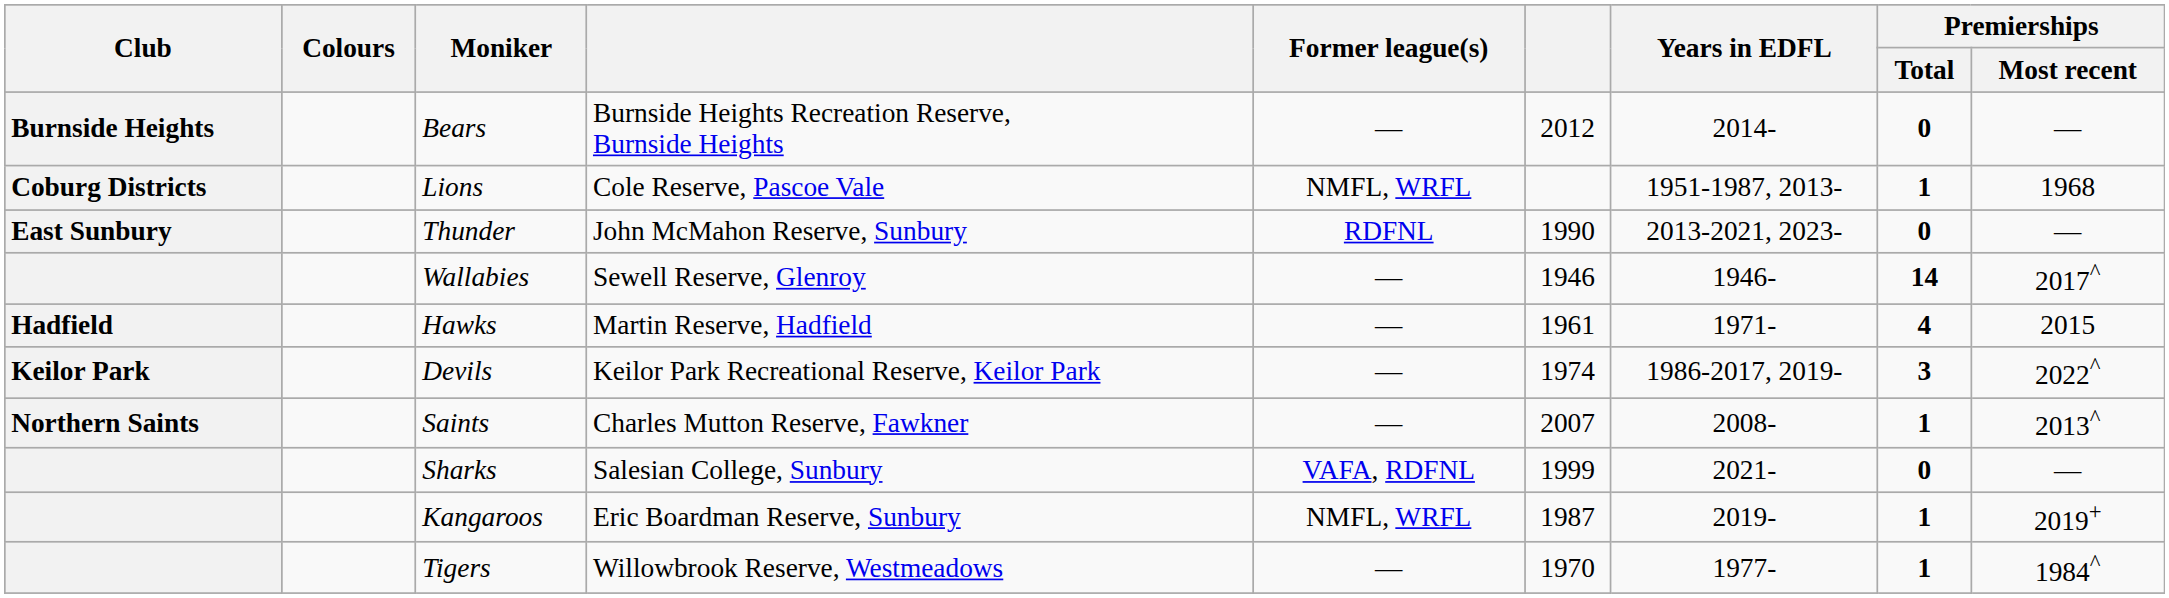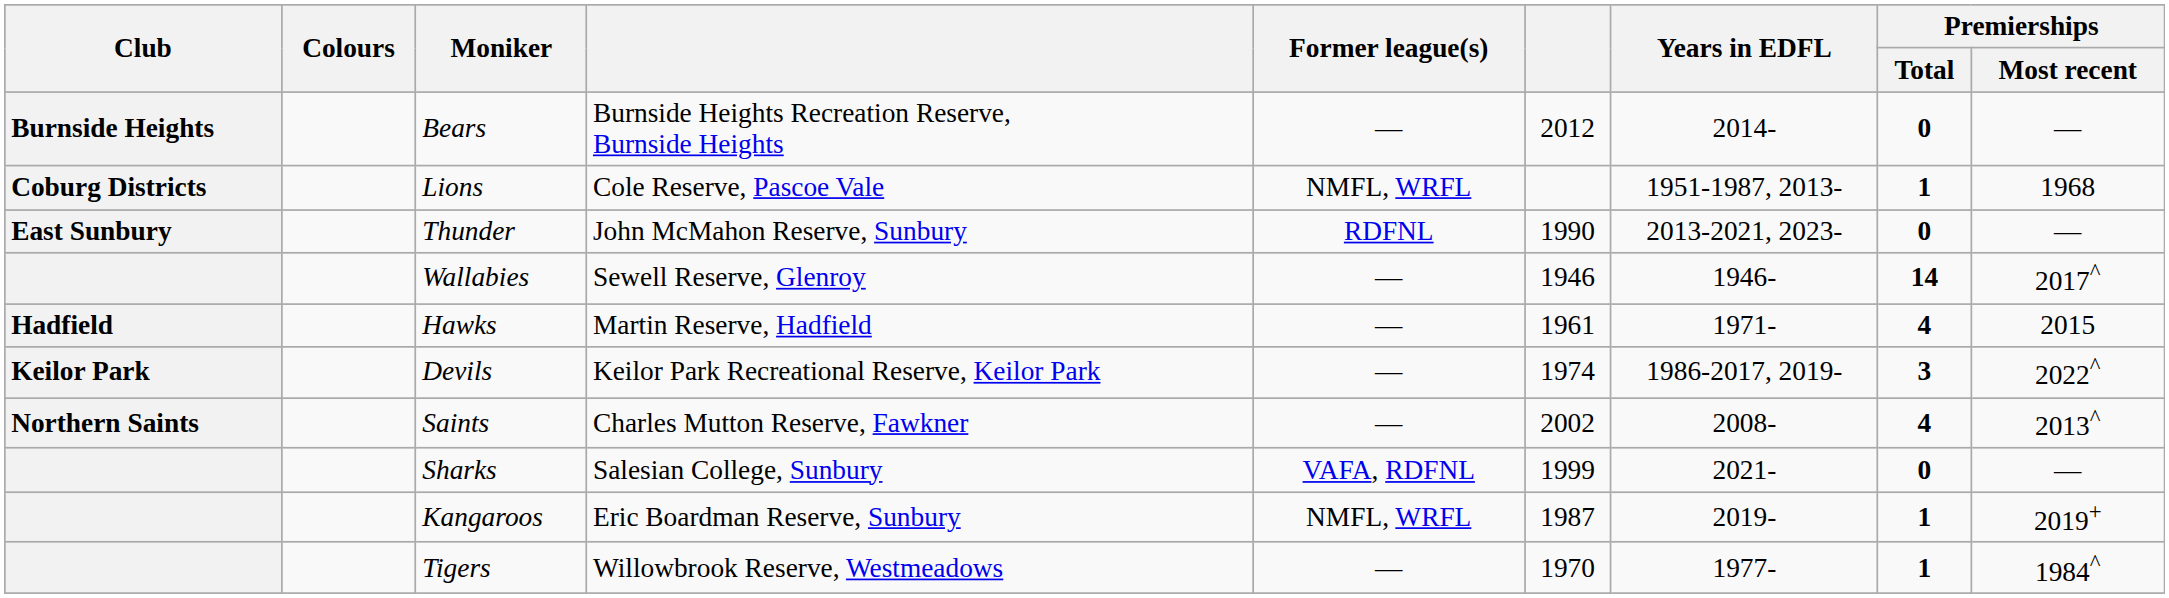Saints | column 6: 2007 -> 2002
Saints | Premierships / Total: 1 -> 4
